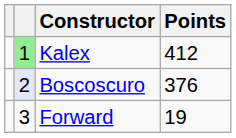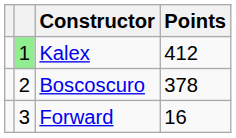Boscoscuro | column 2: lavender background -> no background
Boscoscuro | Points: 376 -> 378
Forward | Points: 19 -> 16
